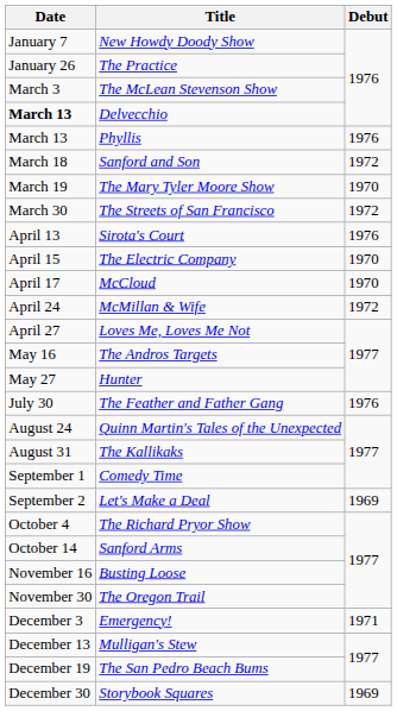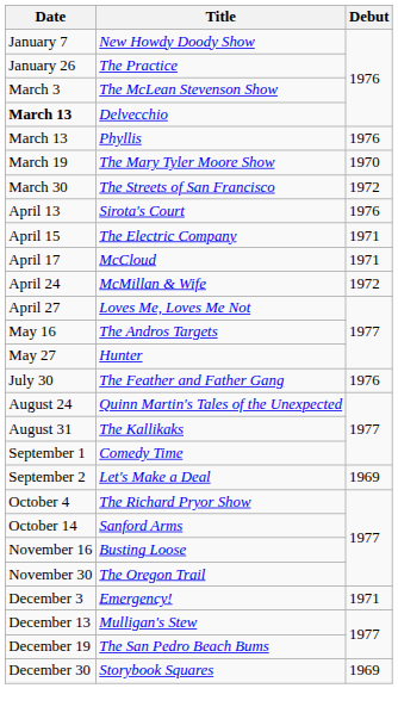- row: March 18 | Sanford and Son | 1972
The Electric Company | Debut: 1970 -> 1971
McCloud | Debut: 1970 -> 1971
